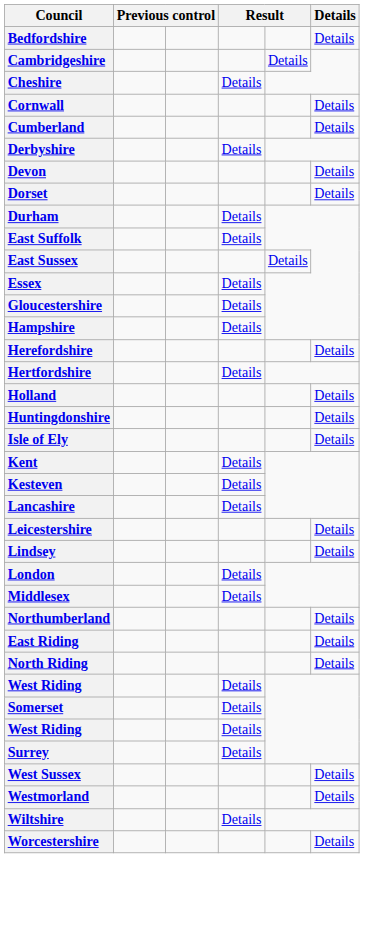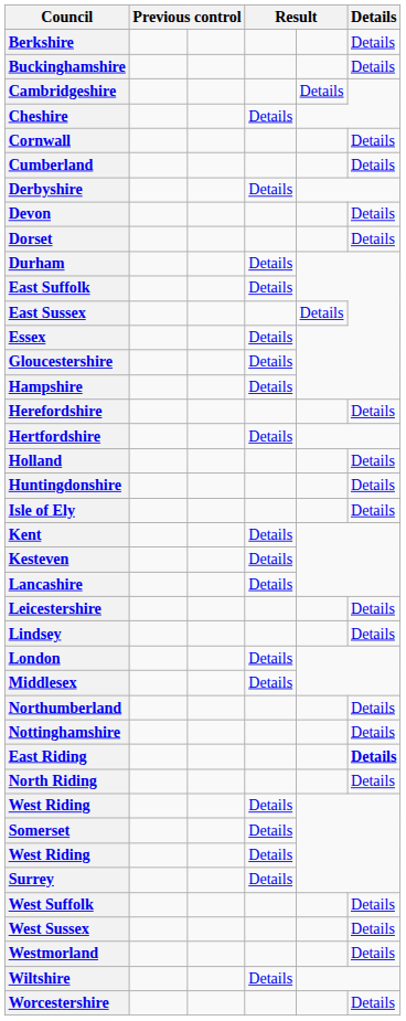- row: Bedfordshire | Details
+ row: Berkshire | Details
+ row: Buckinghamshire | Details
+ row: Nottinghamshire | Details
East Riding | Details: normal -> bold
+ row: West Suffolk | Details
